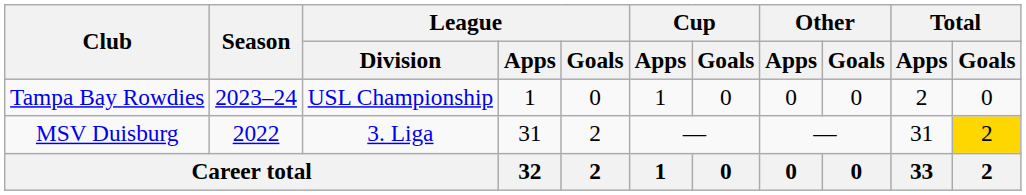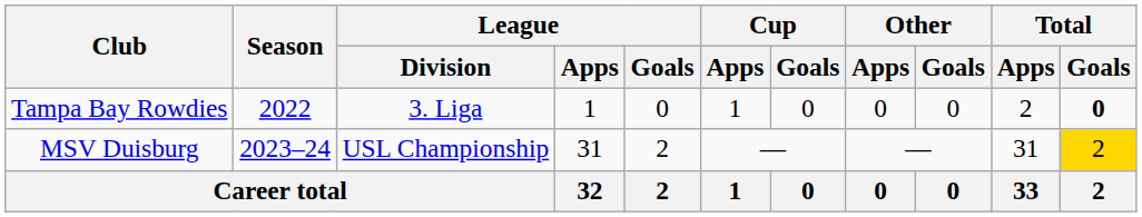Tampa Bay Rowdies | Season: 2023–24 -> 2022
Tampa Bay Rowdies | League / Division: USL Championship -> 3. Liga
Tampa Bay Rowdies | Total / Goals: normal -> bold
MSV Duisburg | Season: 2022 -> 2023–24
MSV Duisburg | League / Division: 3. Liga -> USL Championship
